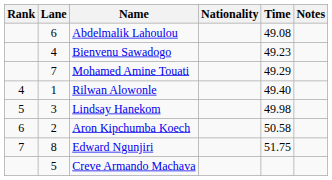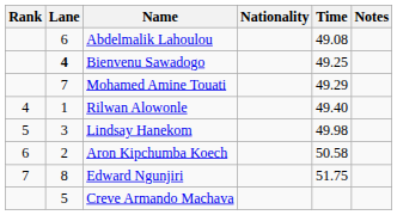Bienvenu Sawadogo | Lane: normal -> bold
Bienvenu Sawadogo | Time: 49.23 -> 49.25
